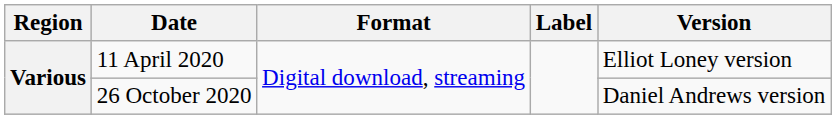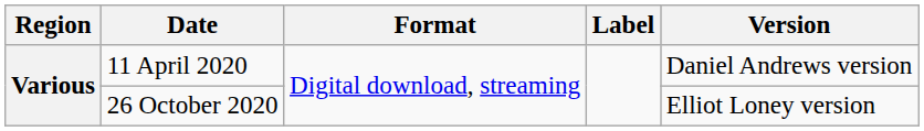11 April 2020 | Version: Elliot Loney version -> Daniel Andrews version
26 October 2020 | Version: Daniel Andrews version -> Elliot Loney version
